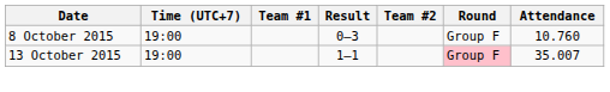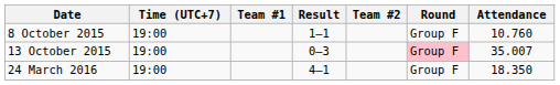8 October 2015 | Result: 0–3 -> 1–1
13 October 2015 | Result: 1–1 -> 0–3
+ row: 24 March 2016 | 19:00 | 4–1 | Group F | 18.350
